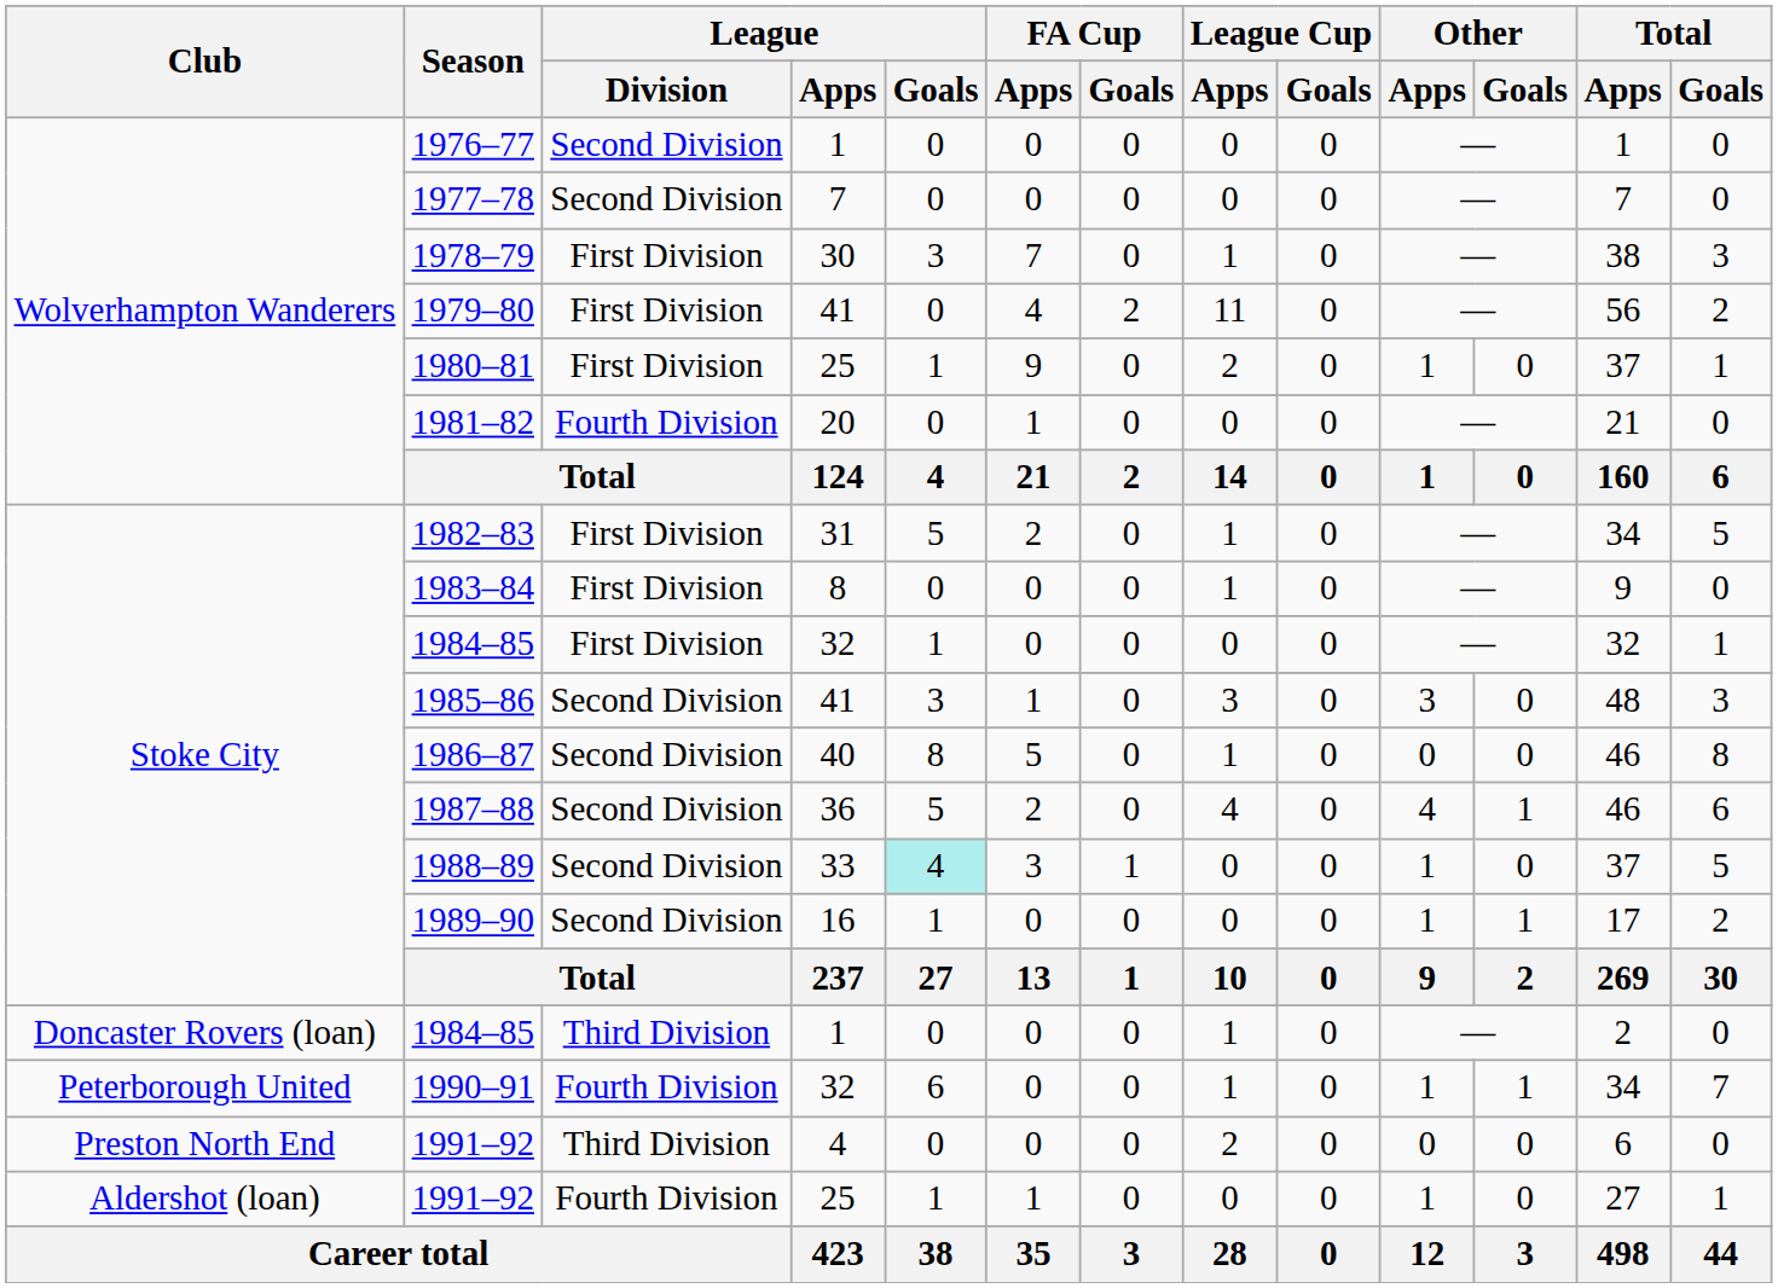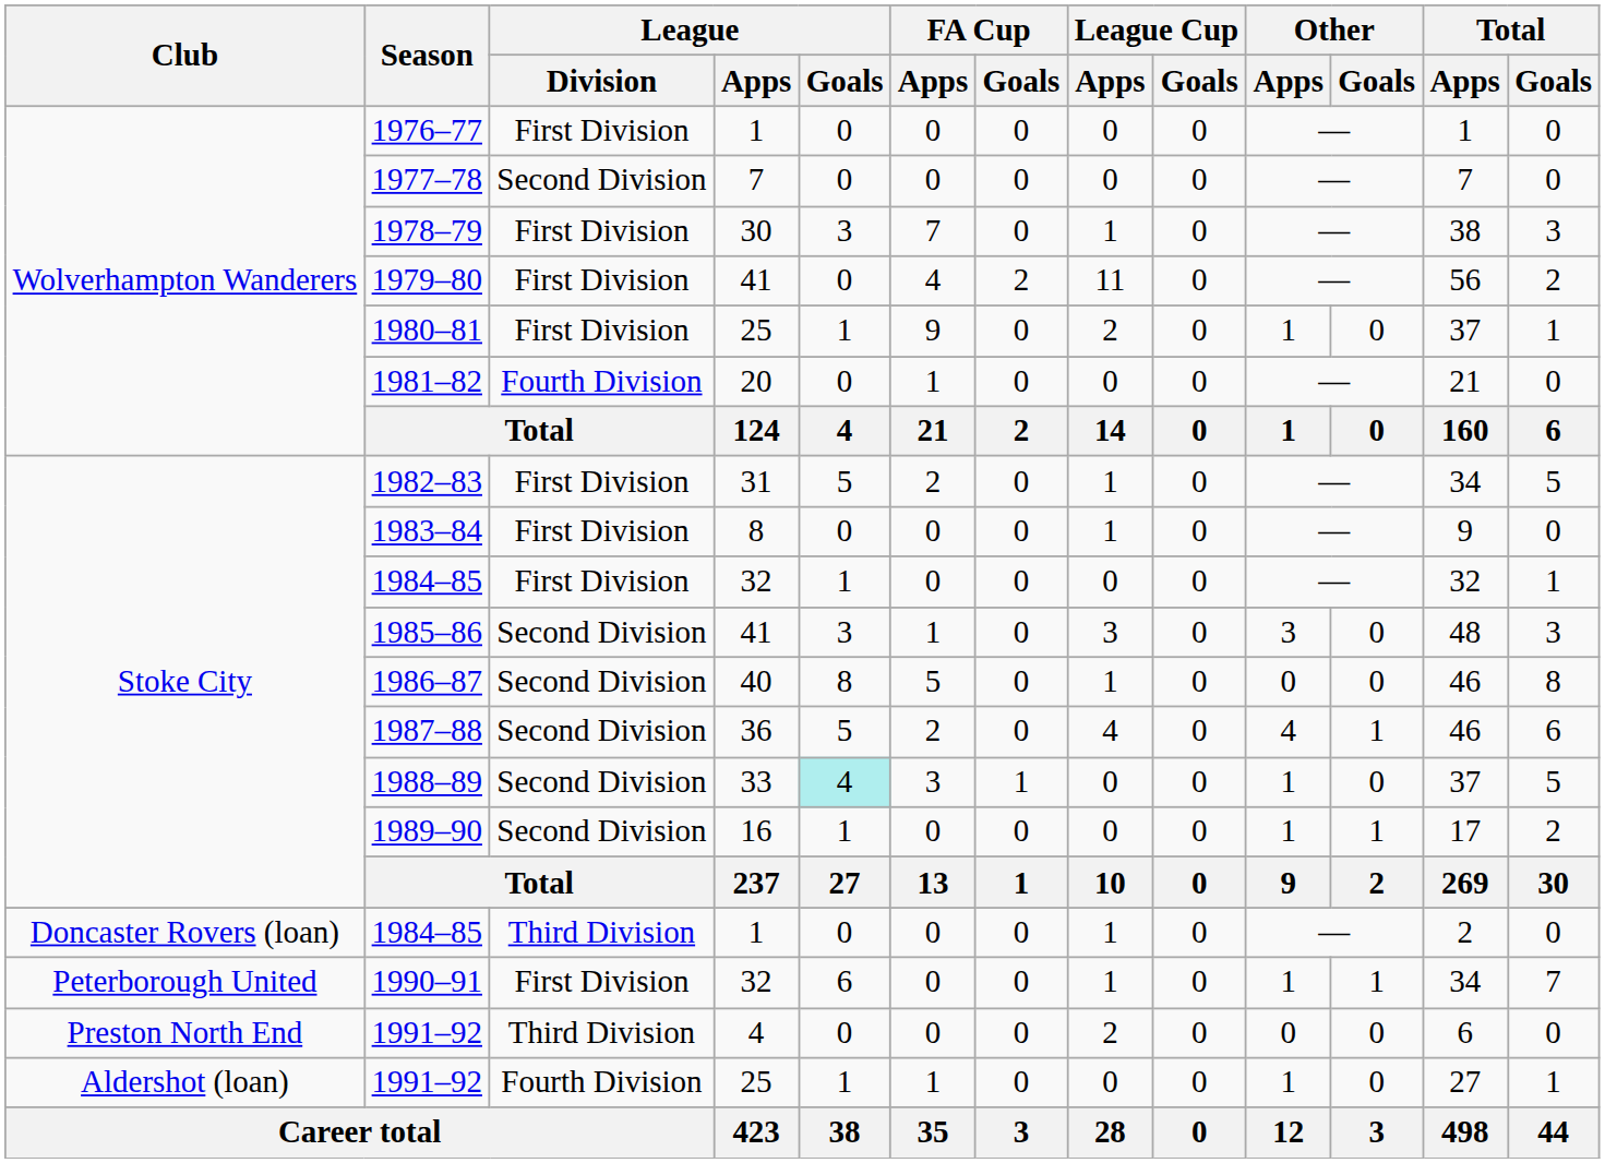1976–77 | League / Division: Second Division -> First Division
1990–91 | League / Division: Fourth Division -> First Division
